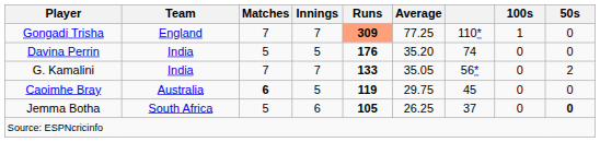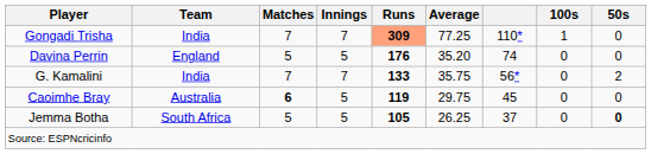Gongadi Trisha | Team: England -> India
Davina Perrin | Team: India -> England
G. Kamalini | Average: 35.05 -> 35.75
Jemma Botha | Innings: 6 -> 5
